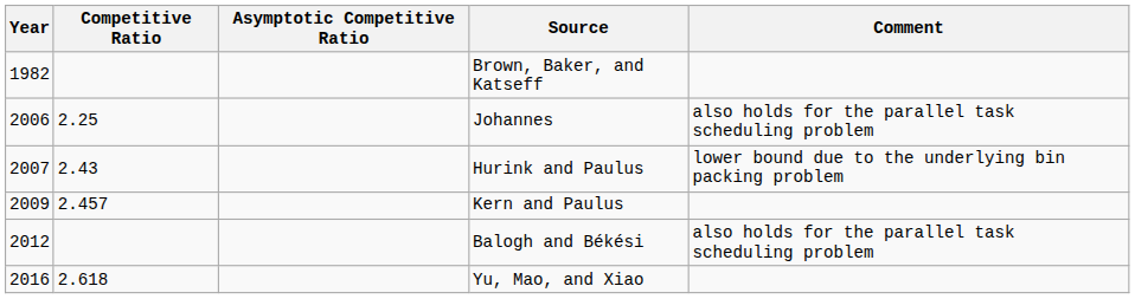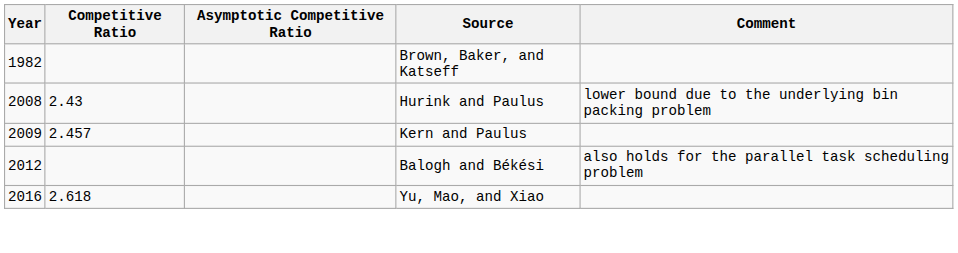- row: 2006 | 2.25 | Johannes | also holds for the parallel task scheduling problem
Hurink and Paulus | Year: 2007 -> 2008
